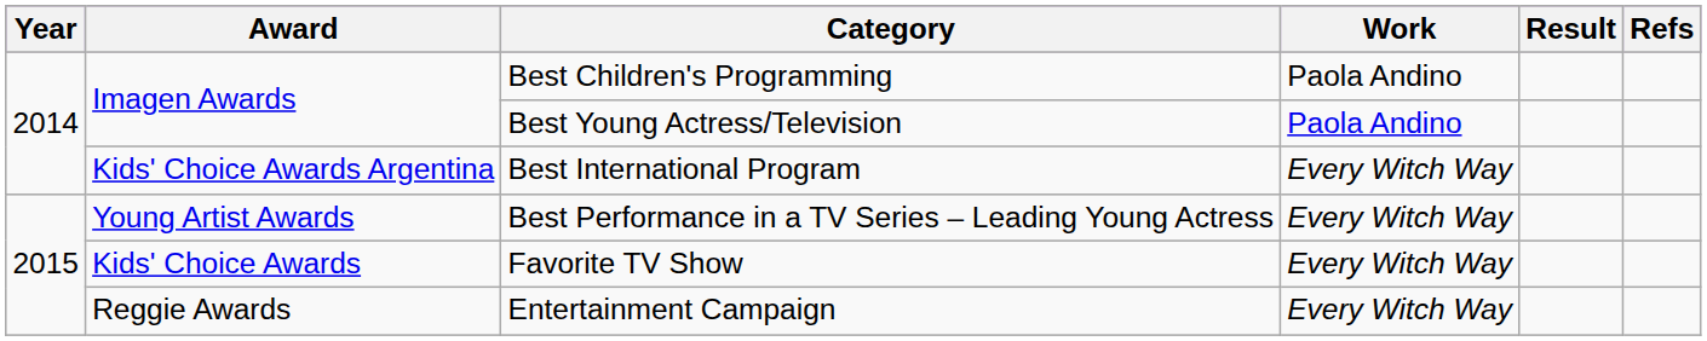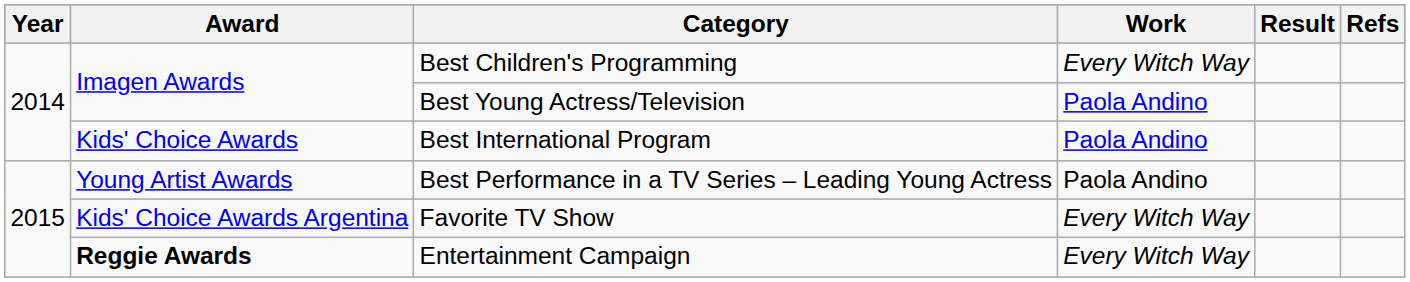Best Children's Programming | Work: Paola Andino -> Every Witch Way
Best International Program | Award: Kids' Choice Awards Argentina -> Kids' Choice Awards
Best International Program | Work: Every Witch Way -> Paola Andino
Best Performance in a TV Series – Leading Young Actress | Work: Every Witch Way -> Paola Andino
Favorite TV Show | Award: Kids' Choice Awards -> Kids' Choice Awards Argentina
Entertainment Campaign | Award: normal -> bold
